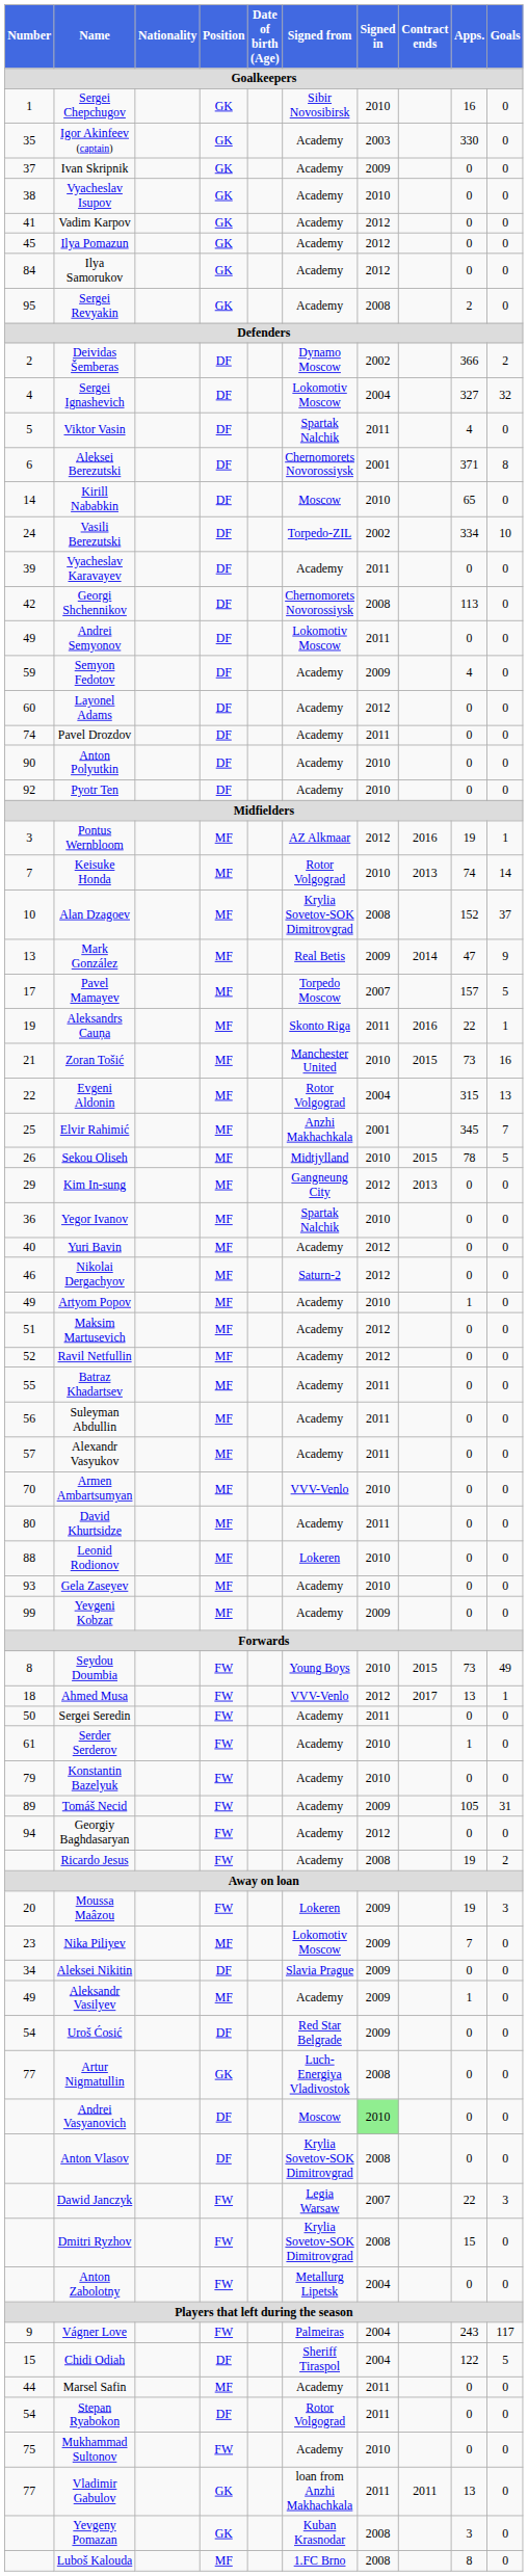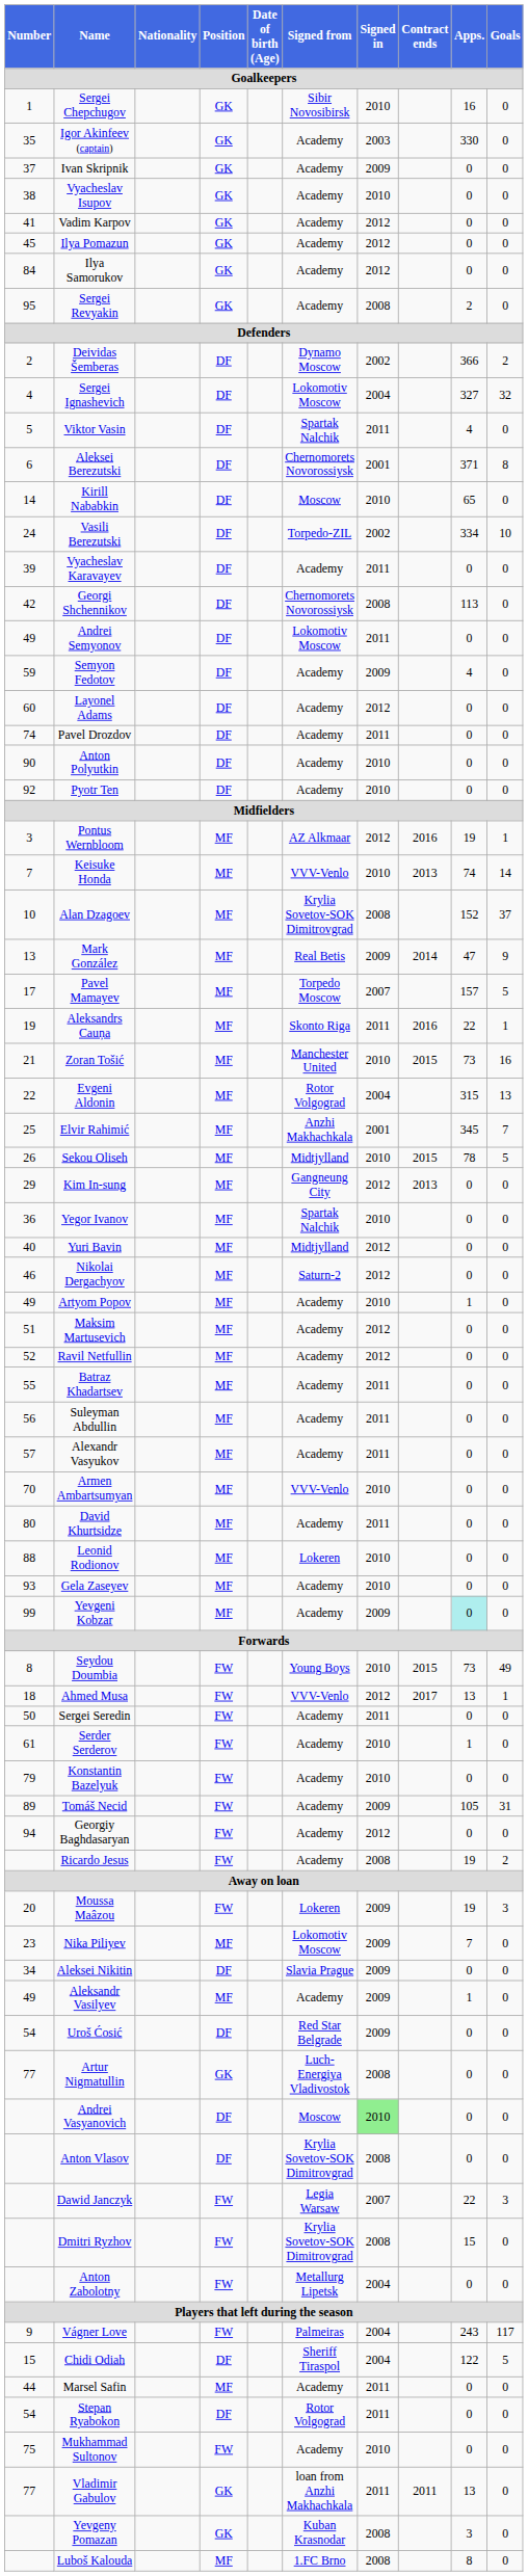Keisuke Honda | Signed from: Rotor Volgograd -> VVV-Venlo
Yuri Bavin | Signed from: Academy -> Midtjylland
Yevgeni Kobzar | Apps.: no background -> paleturquoise background
